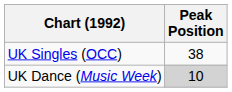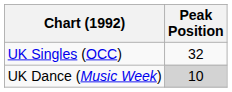UK Singles (OCC) | Peak Position: 38 -> 32
